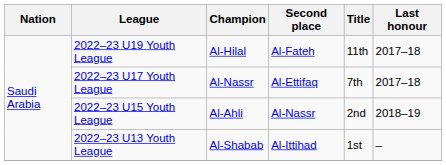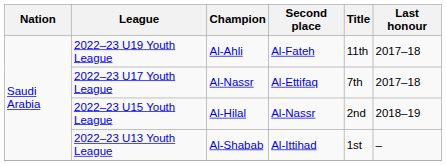2022–23 U19 Youth League | Champion: Al-Hilal -> Al-Ahli
2022–23 U15 Youth League | Champion: Al-Ahli -> Al-Hilal
